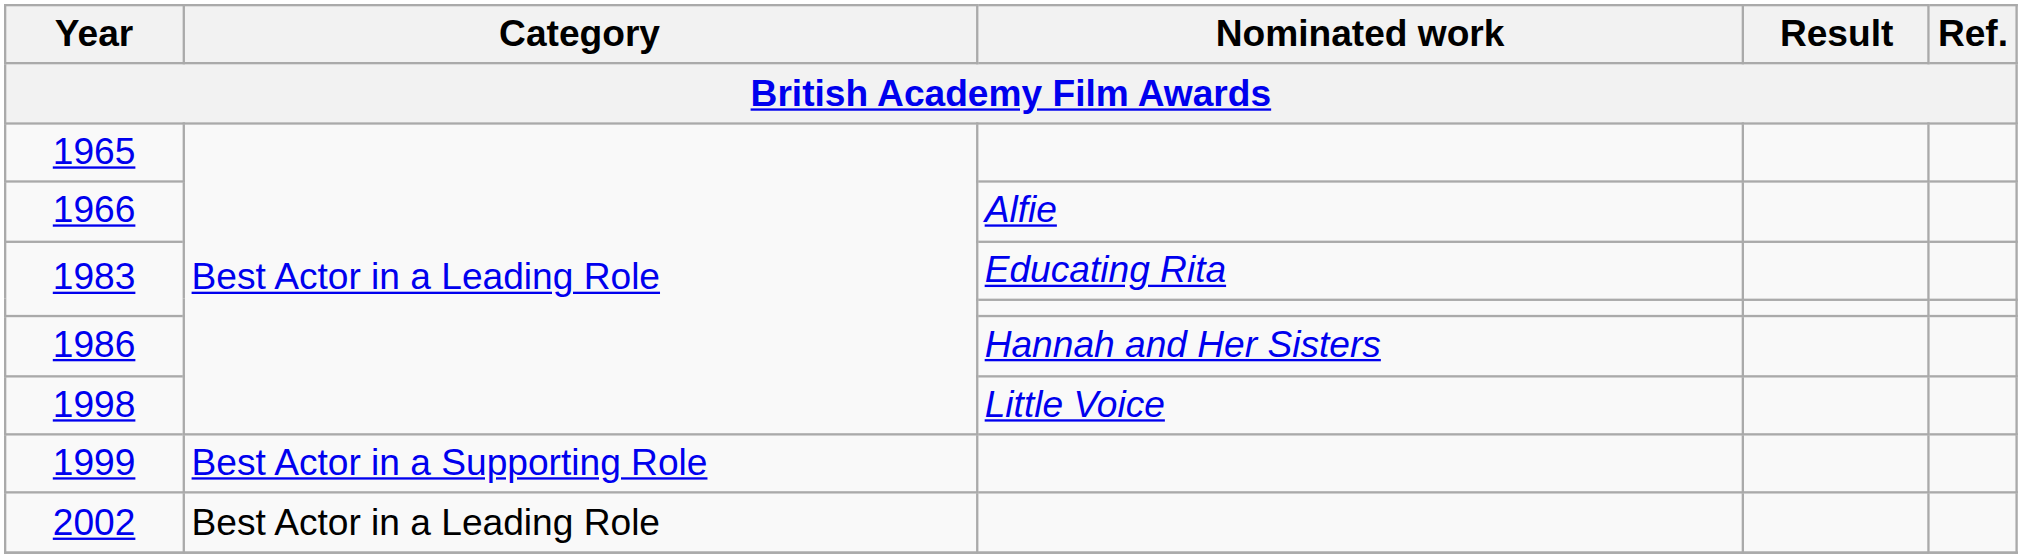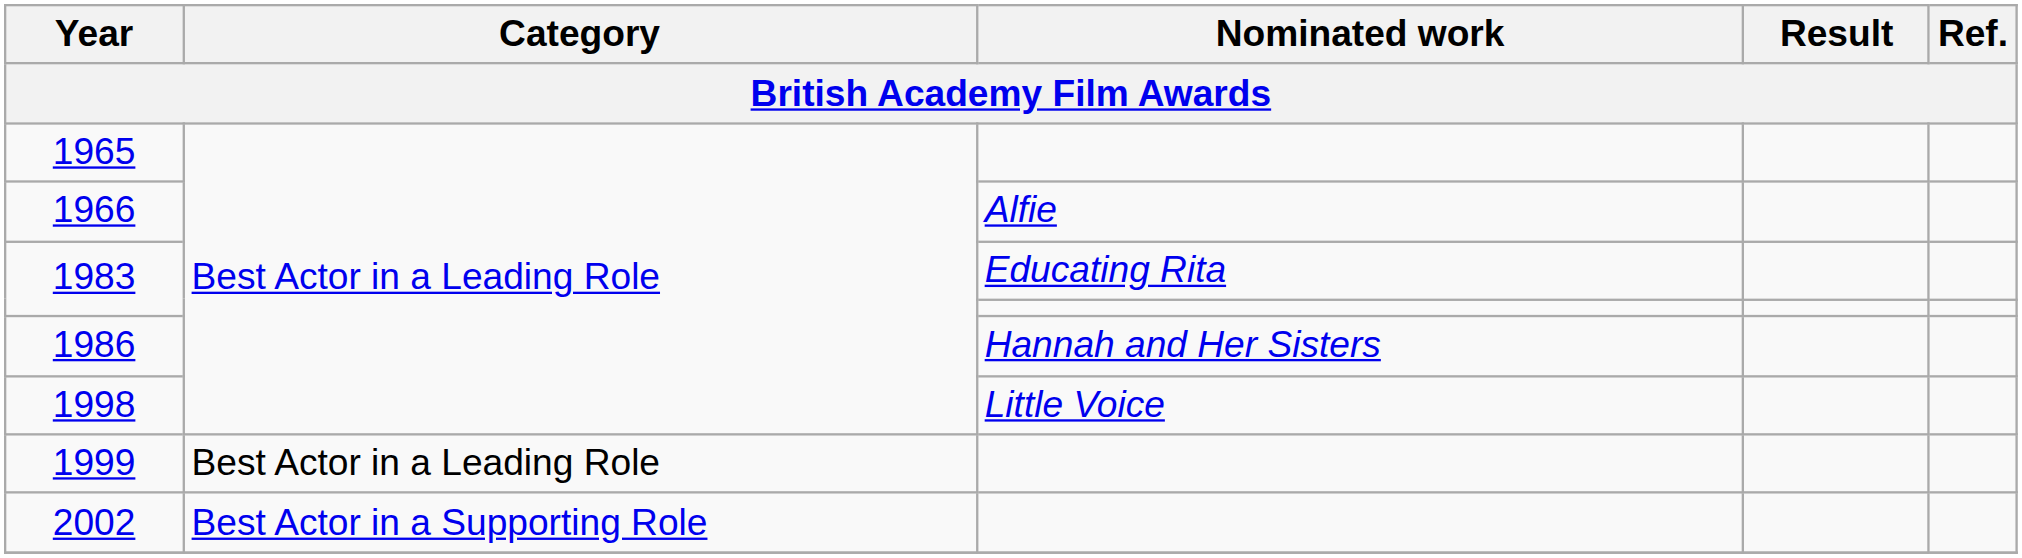1999 | Category: Best Actor in a Supporting Role -> Best Actor in a Leading Role
2002 | Category: Best Actor in a Leading Role -> Best Actor in a Supporting Role
